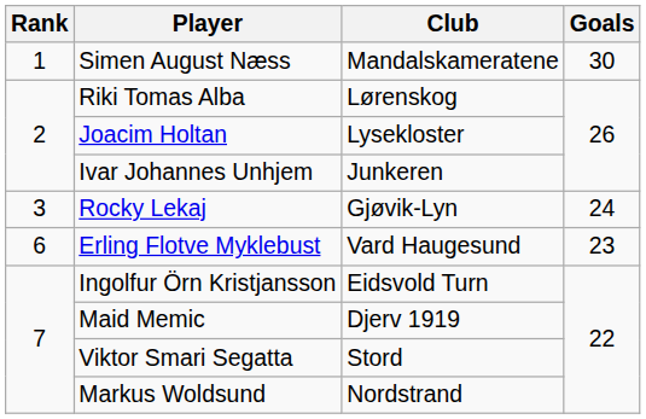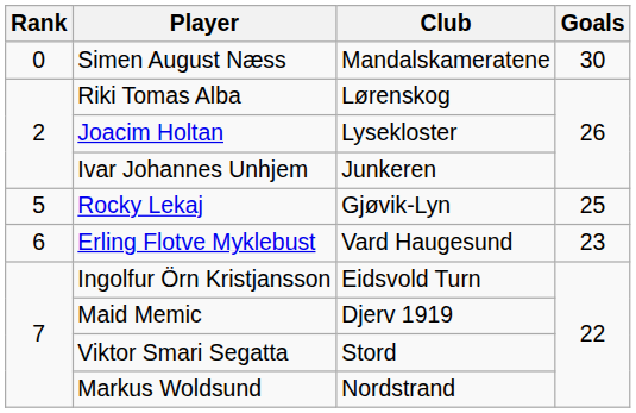Simen August Næss | Rank: 1 -> 0
Rocky Lekaj | Rank: 3 -> 5
Rocky Lekaj | Goals: 24 -> 25
